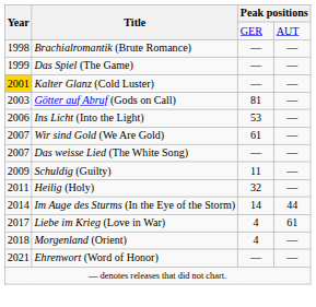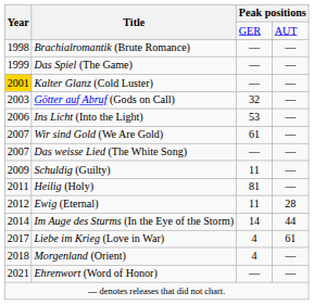Götter auf Abruf (Gods on Call) | column 3: 81 -> 32
Heilig (Holy) | column 3: 32 -> 81
+ row: 2012 | Ewig (Eternal) | 11 | 28
